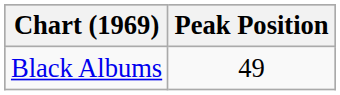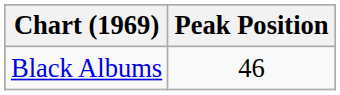Black Albums | Peak Position: 49 -> 46
